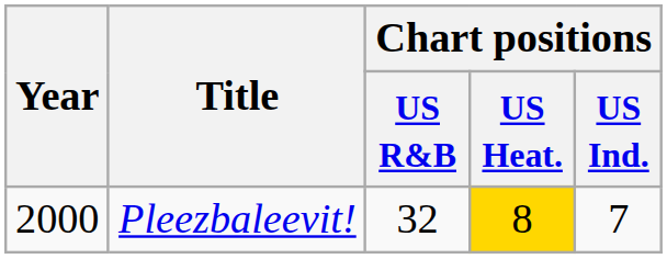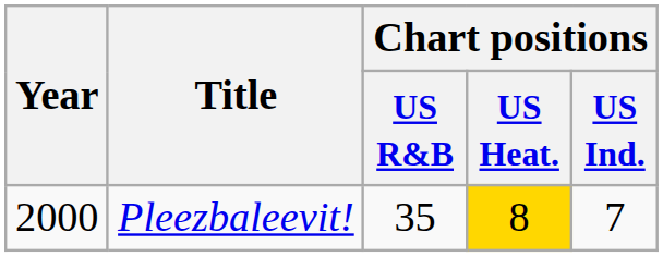Pleezbaleevit! | Chart positions / US R&B: 32 -> 35
